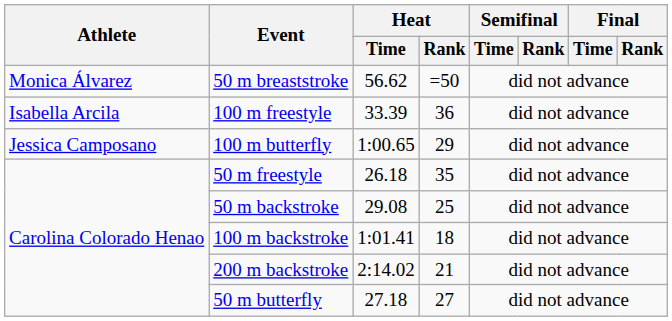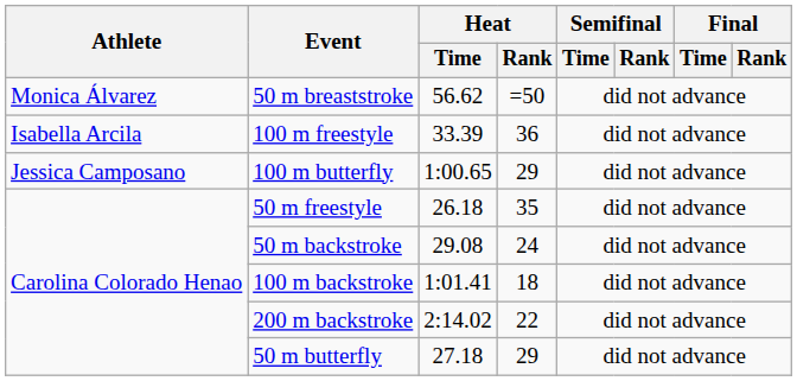50 m backstroke | Heat / Rank: 25 -> 24
200 m backstroke | Heat / Rank: 21 -> 22
50 m butterfly | Heat / Rank: 27 -> 29
